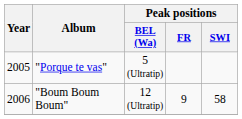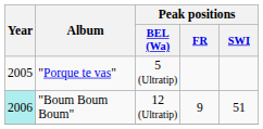"Boum Boum Boum" | Year: no background -> paleturquoise background
"Boum Boum Boum" | Peak positions / SWI: 58 -> 51
